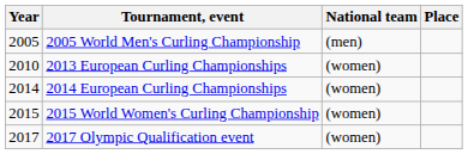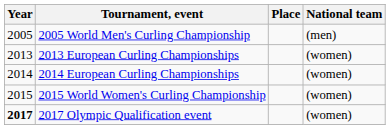columns swapped: National team <-> Place
2013 European Curling Championships | Year: 2010 -> 2013
2017 Olympic Qualification event | Year: normal -> bold
